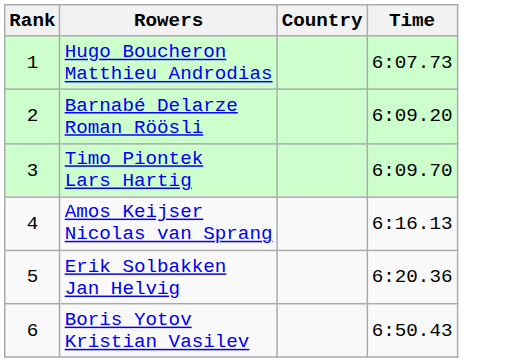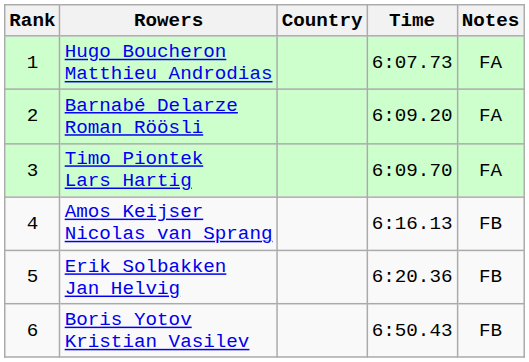+ column: Notes | FA | FA | FA | FB | FB | FB
